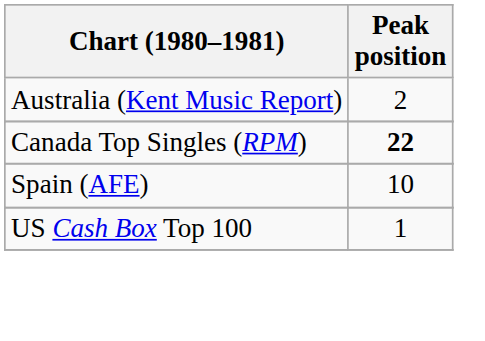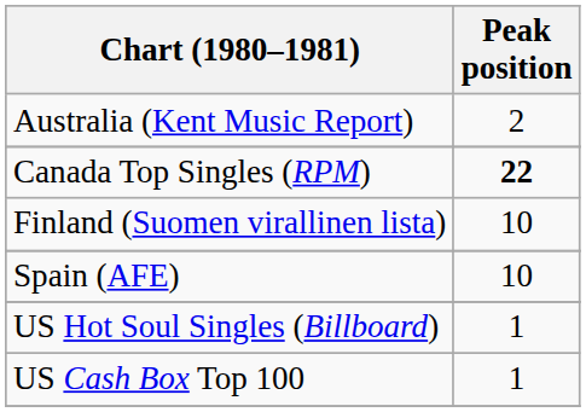+ row: Finland (Suomen virallinen lista) | 10
+ row: US Hot Soul Singles (Billboard) | 1
